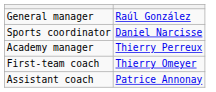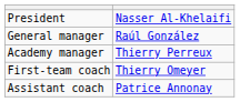+ row: President | Nasser Al-Khelaifi
- row: Sports coordinator | Daniel Narcisse
